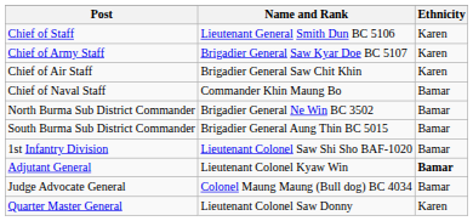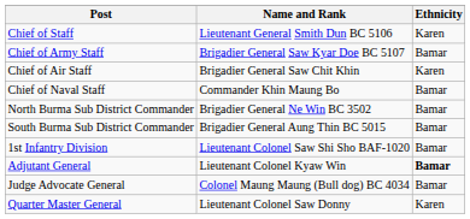Chief of Army Staff | Ethnicity: Karen -> Bamar
